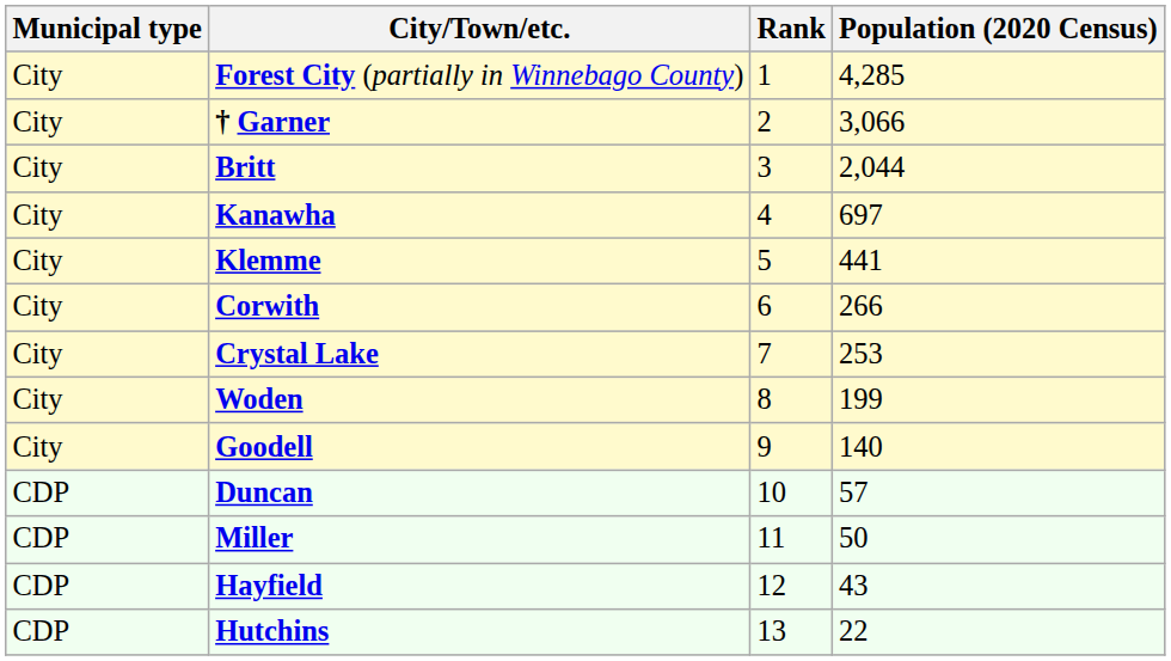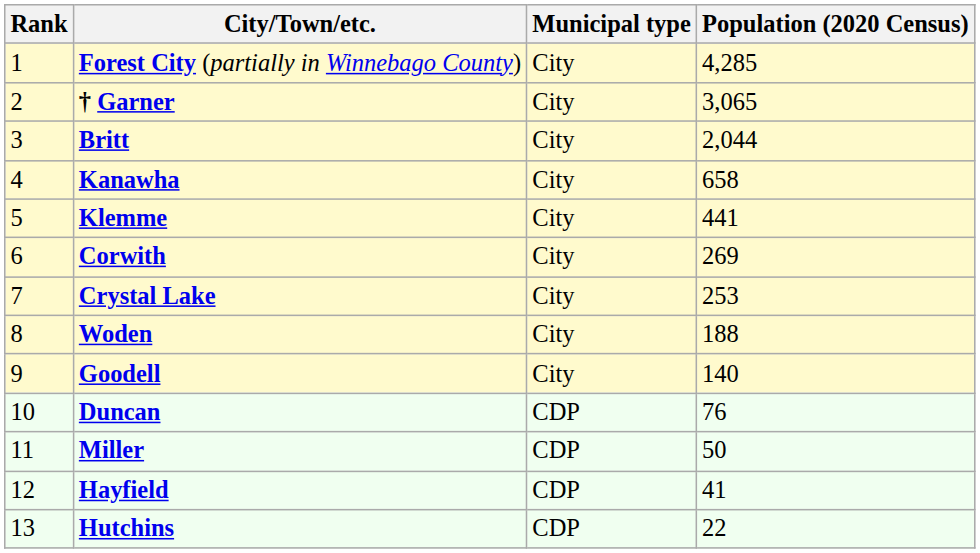columns swapped: Rank <-> Municipal type
† Garner | Population (2020 Census): 3,066 -> 3,065
Kanawha | Population (2020 Census): 697 -> 658
Corwith | Population (2020 Census): 266 -> 269
Woden | Population (2020 Census): 199 -> 188
Duncan | Population (2020 Census): 57 -> 76
Hayfield | Population (2020 Census): 43 -> 41
